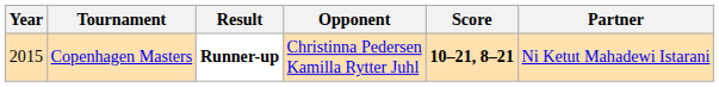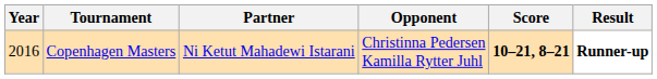columns swapped: Partner <-> Result
Copenhagen Masters | Year: 2015 -> 2016
